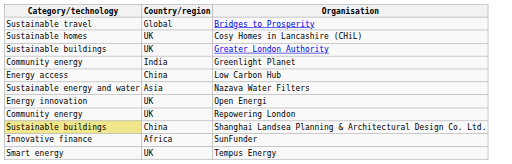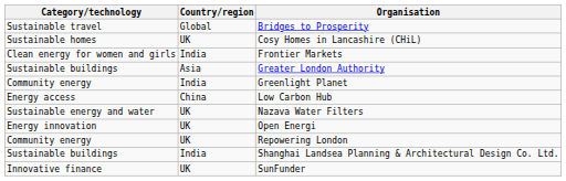+ row: Clean energy for women and girls | India | Frontier Markets
Greater London Authority | Country/region: UK -> Asia
Nazava Water Filters | Country/region: Asia -> UK
Shanghai Landsea Planning & Architectural Design Co. Ltd. | Category/technology: khaki background -> no background
Shanghai Landsea Planning & Architectural Design Co. Ltd. | Country/region: China -> India
SunFunder | Country/region: Africa -> UK
- row: Smart energy | UK | Tempus Energy
